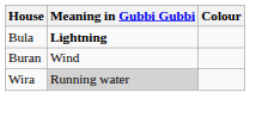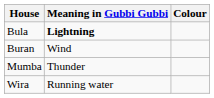+ row: Mumba | Thunder
Wira | Meaning in Gubbi Gubbi: lightgrey background -> no background
